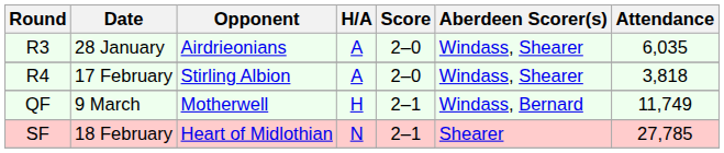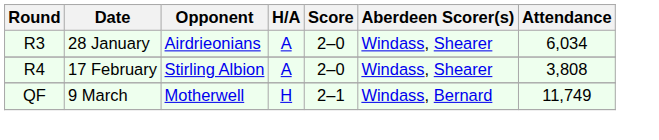R3 | Attendance: 6,035 -> 6,034
R4 | Attendance: 3,818 -> 3,808
- row: SF | 18 February | Heart of Midlothian | N | 2–1 | Shearer | 27,785
